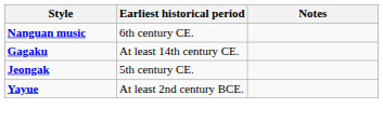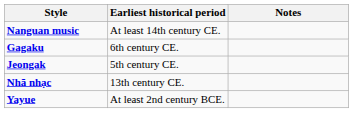Nanguan music | Earliest historical period: 6th century CE. -> At least 14th century CE.
Gagaku | Earliest historical period: At least 14th century CE. -> 6th century CE.
+ row: Nhã nhạc | 13th century CE.
